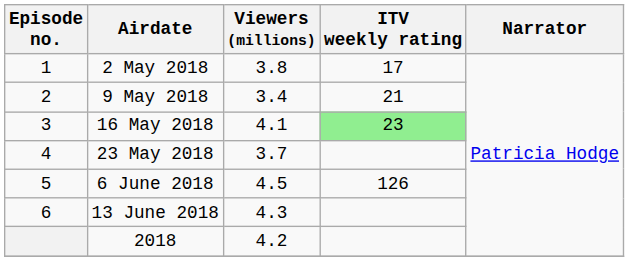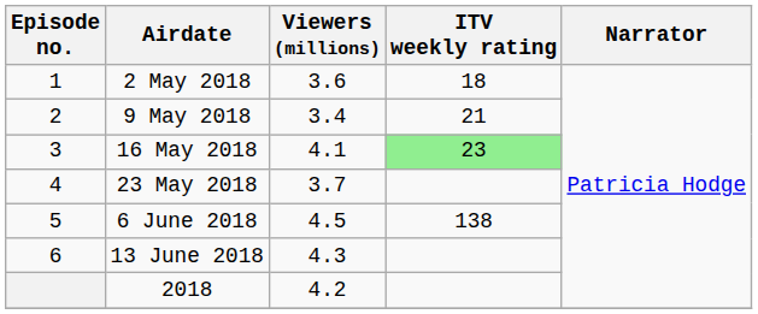2 May 2018 | Viewers (millions): 3.8 -> 3.6
2 May 2018 | ITV weekly rating: 17 -> 18
6 June 2018 | ITV weekly rating: 126 -> 138
